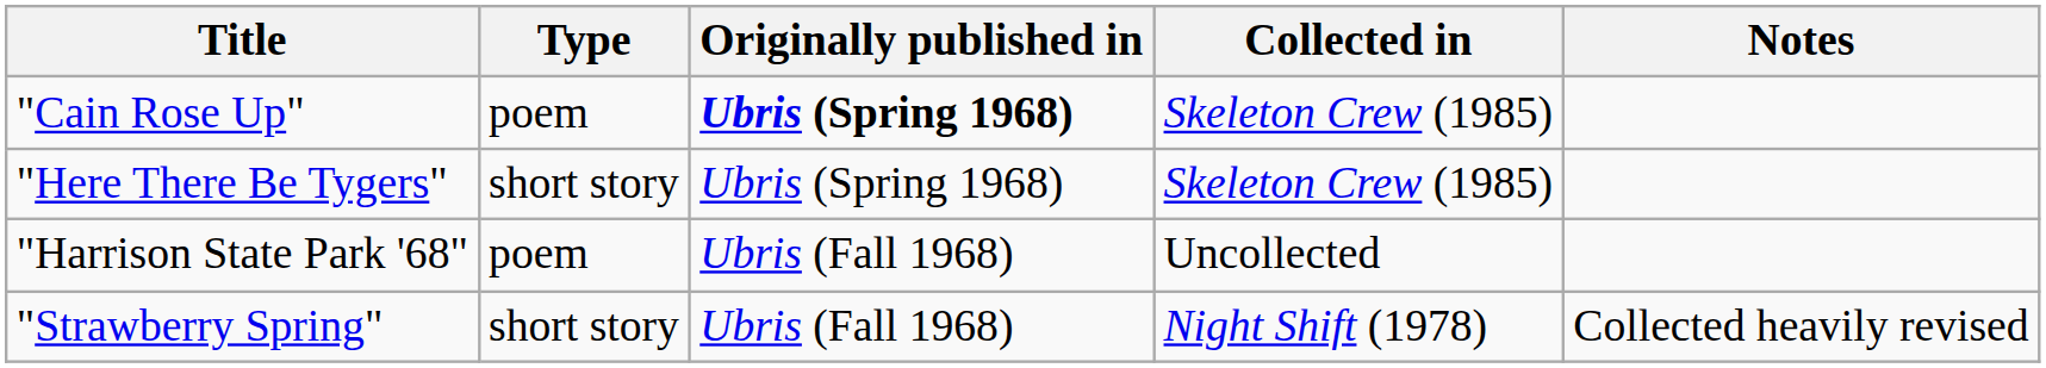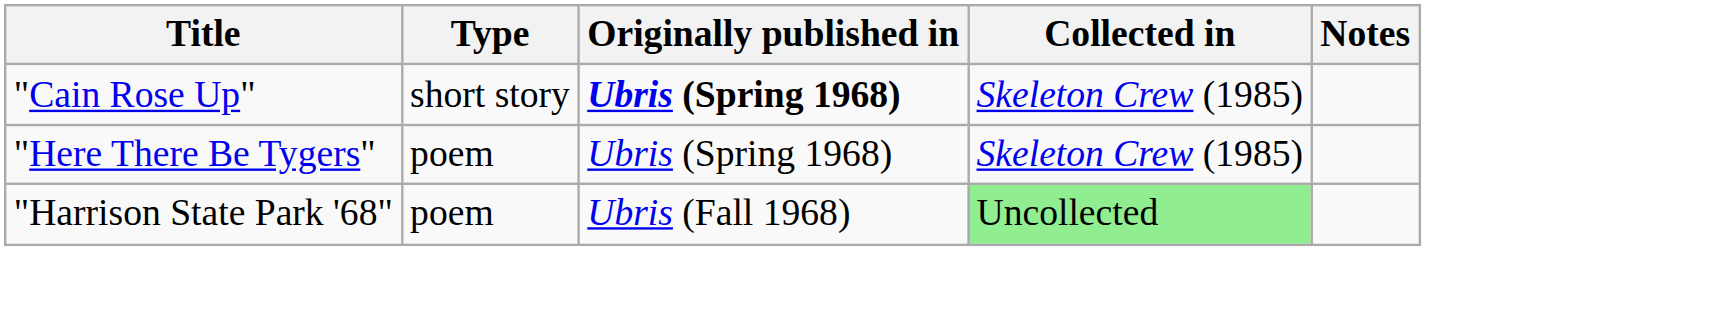"Cain Rose Up" | Type: poem -> short story
"Here There Be Tygers" | Type: short story -> poem
"Harrison State Park '68" | Collected in: no background -> lightgreen background
- row: "Strawberry Spring" | short story | Ubris (Fall 1968) | Night Shift (1978) | Collected heavily revised
